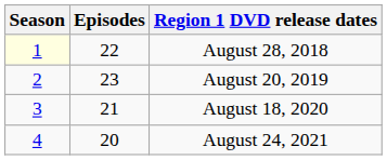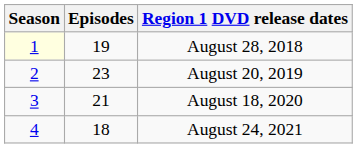August 28, 2018 | Episodes: 22 -> 19
August 24, 2021 | Episodes: 20 -> 18
